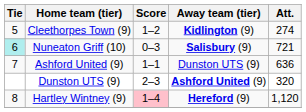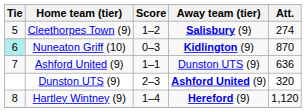Cleethorpes Town (9) | Away team (tier): Kidlington (9) -> Salisbury (9)
Nuneaton Griff (10) | Away team (tier): Salisbury (9) -> Kidlington (9)
Nuneaton Griff (10) | Att.: 721 -> 870
Hartley Wintney (9) | Score: pink background -> no background
